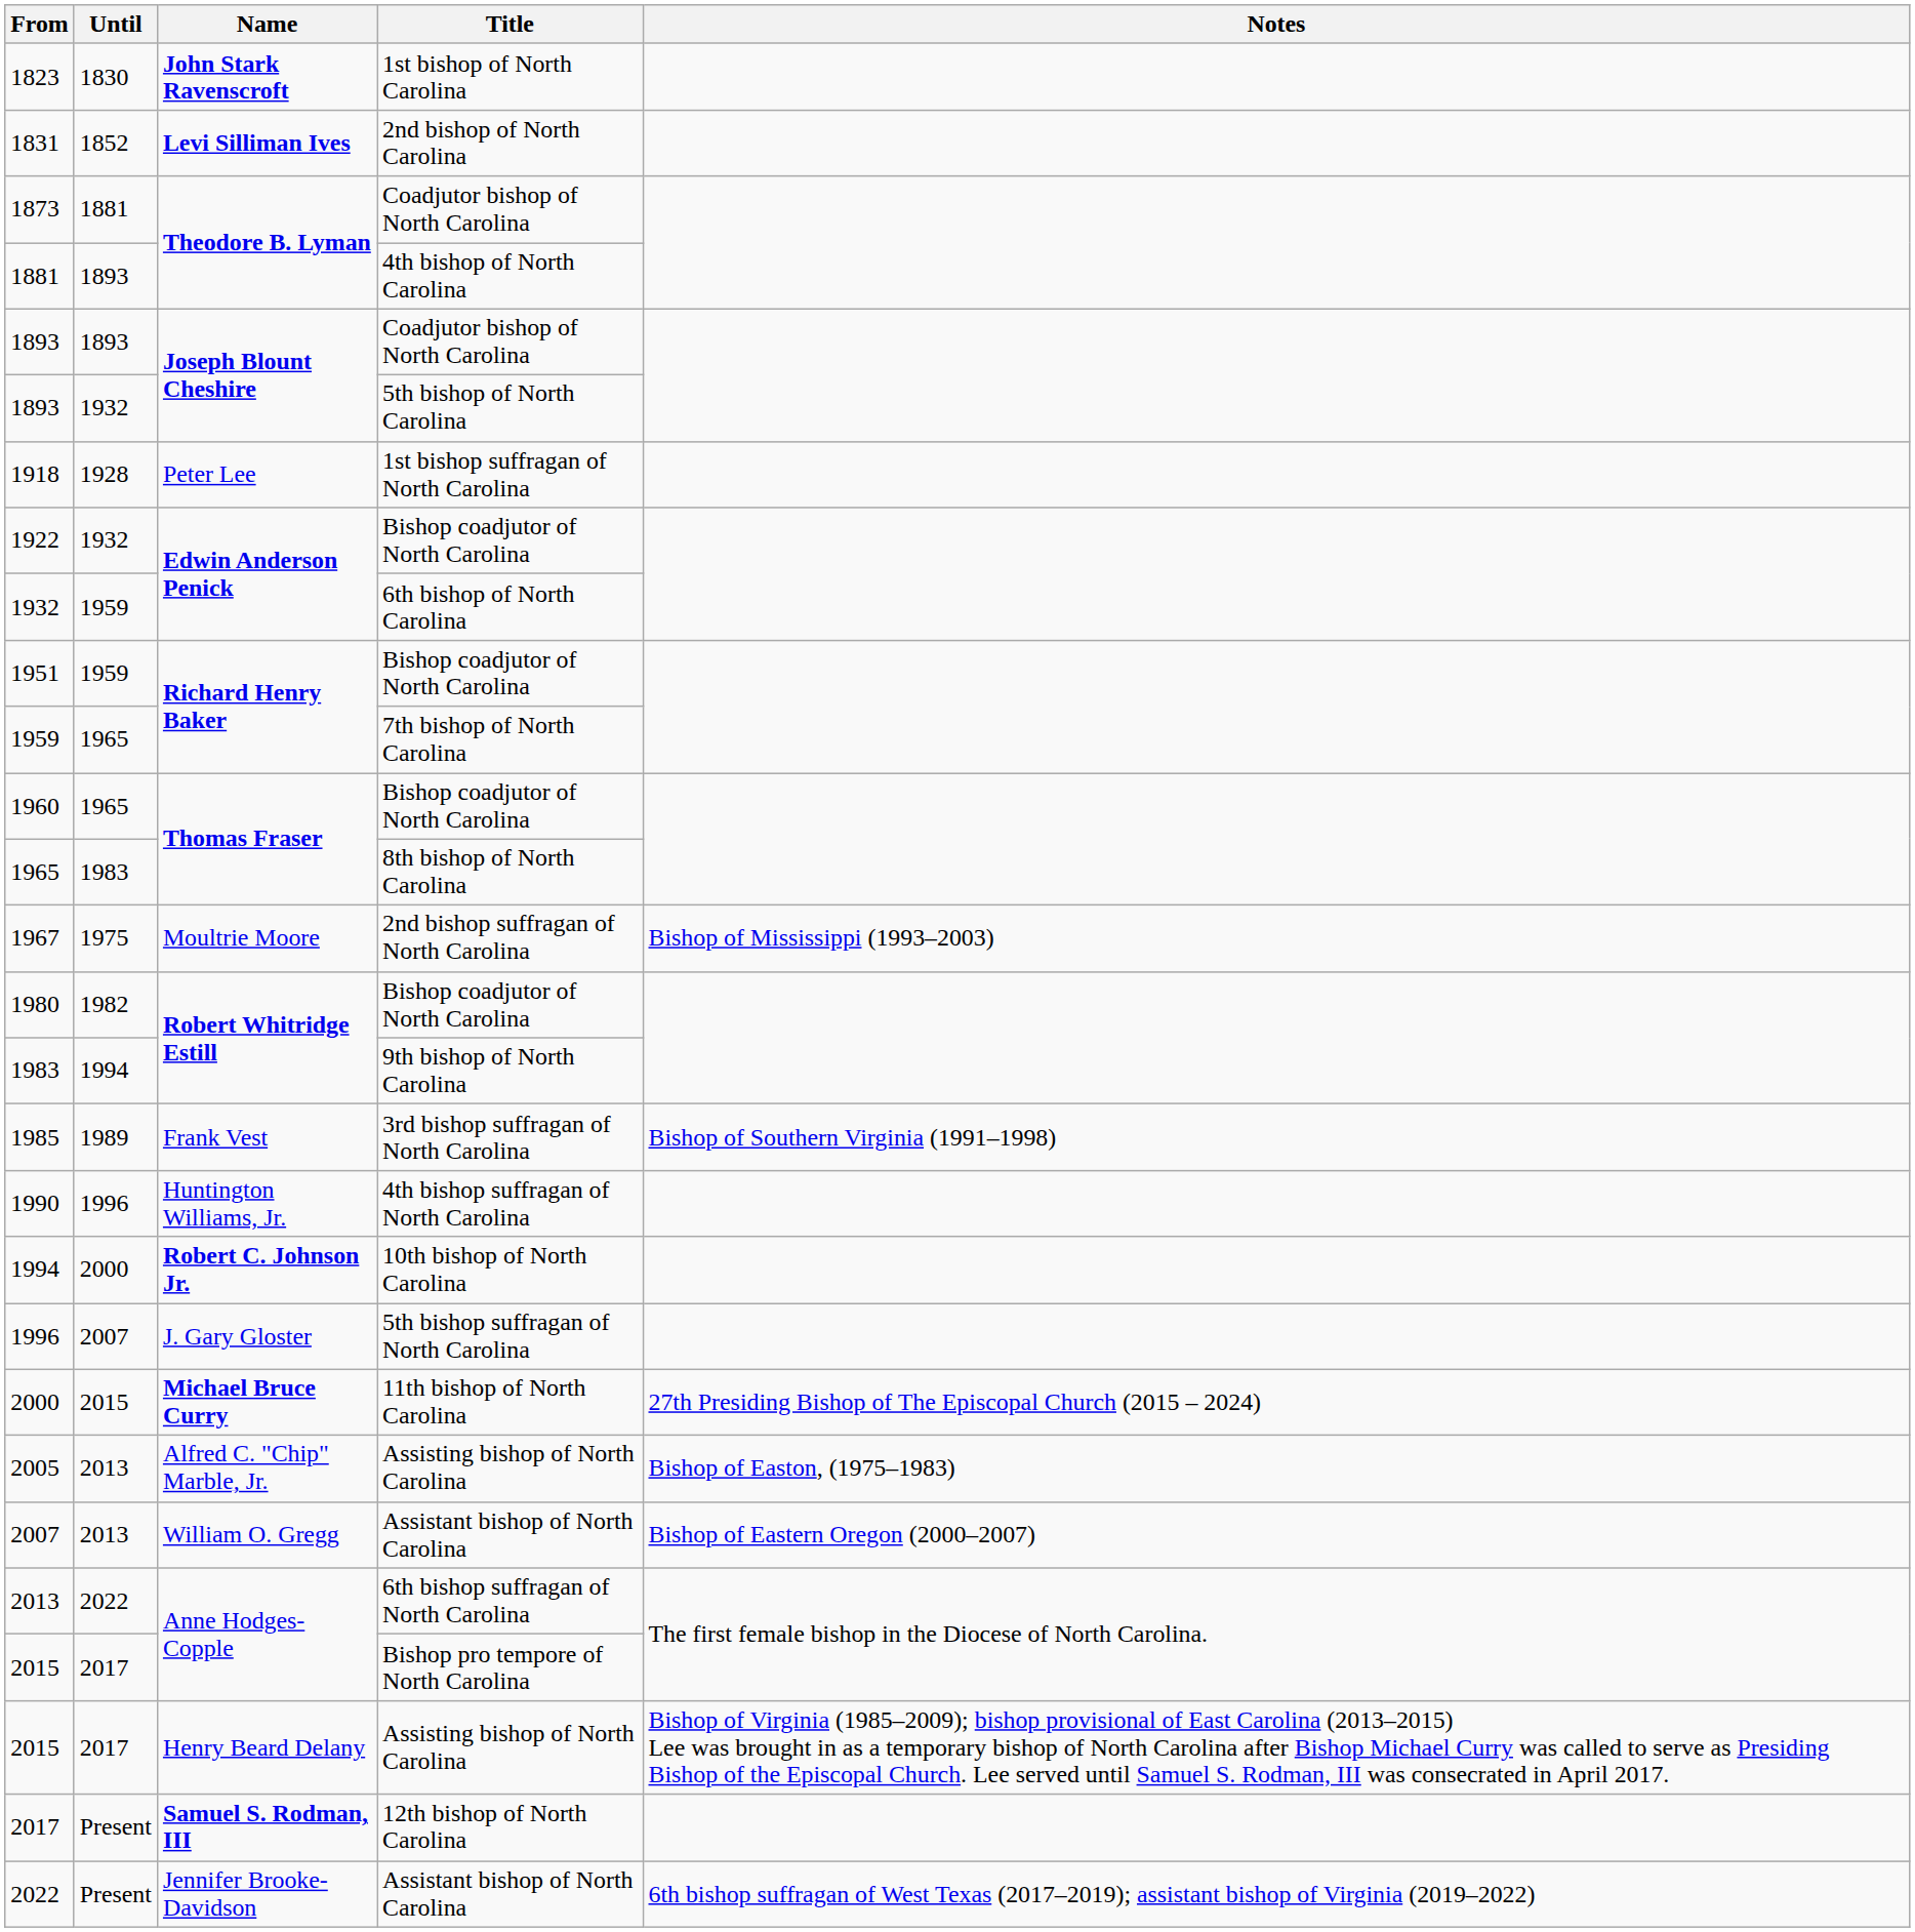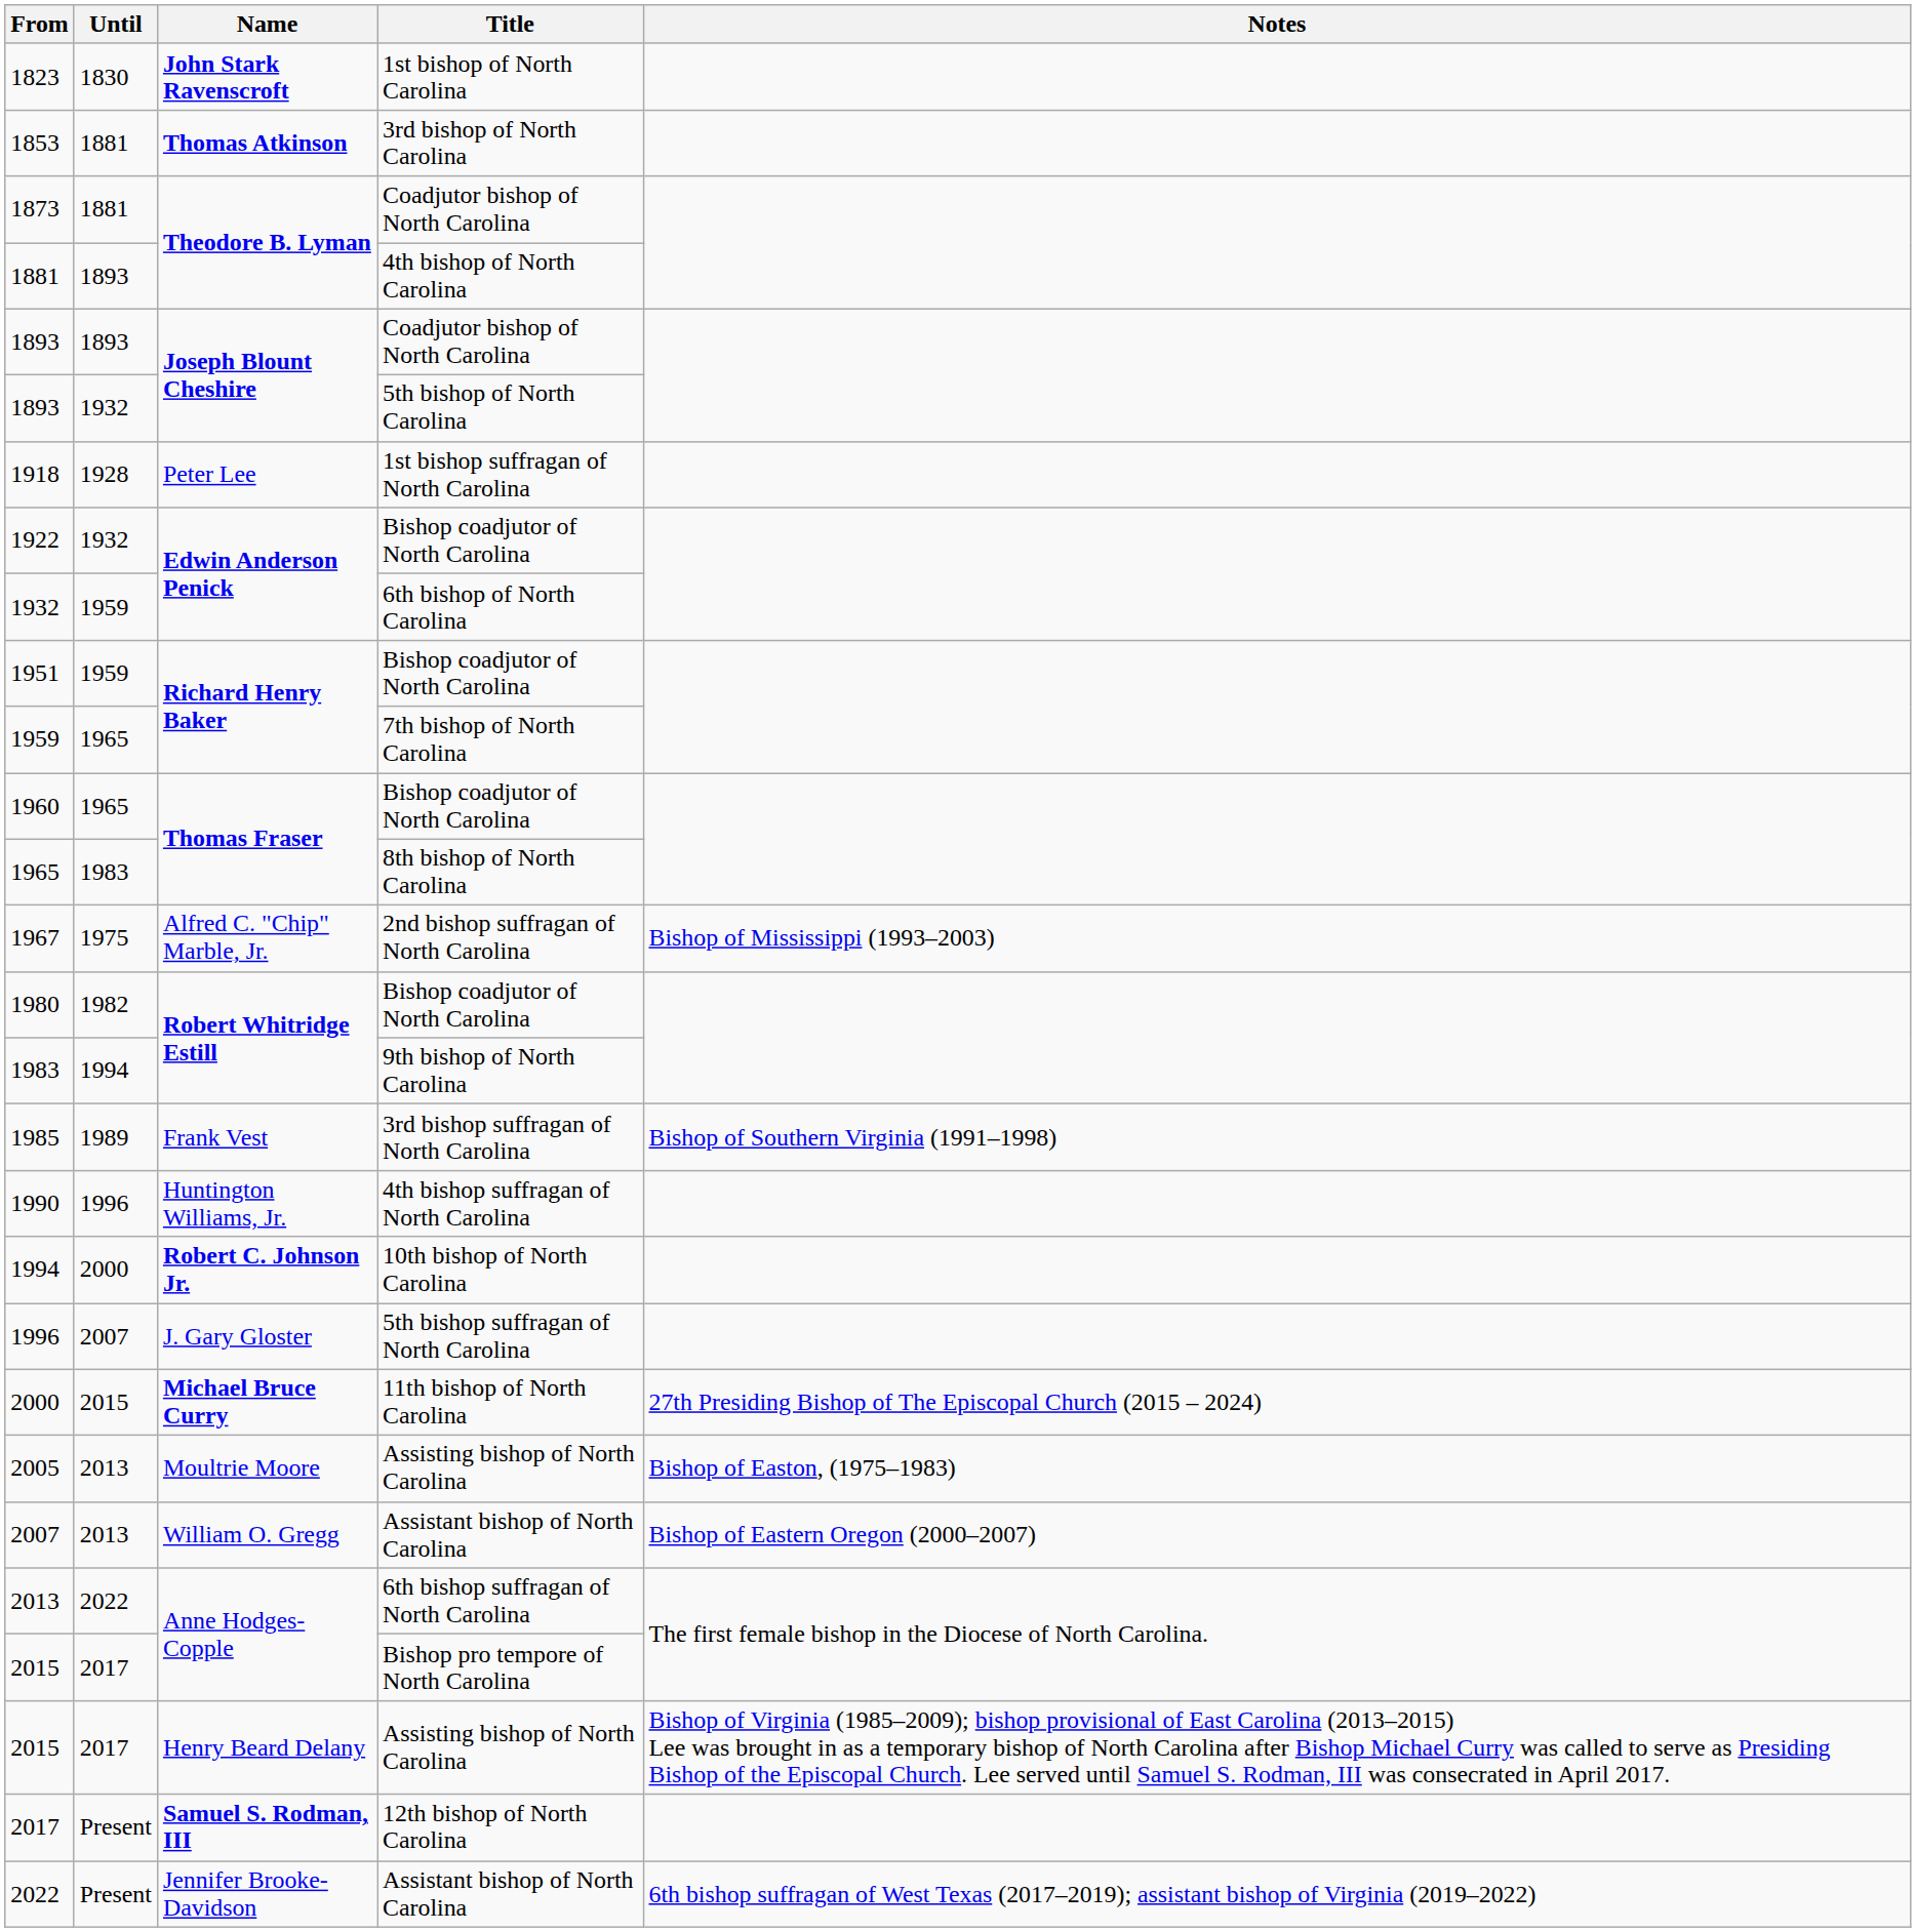- row: 1831 | 1852 | Levi Silliman Ives | 2nd bishop of North Carolina
+ row: 1853 | 1881 | Thomas Atkinson | 3rd bishop of North Carolina
1967 | Name: Moultrie Moore -> Alfred C. "Chip" Marble, Jr.
2005 | Name: Alfred C. "Chip" Marble, Jr. -> Moultrie Moore
